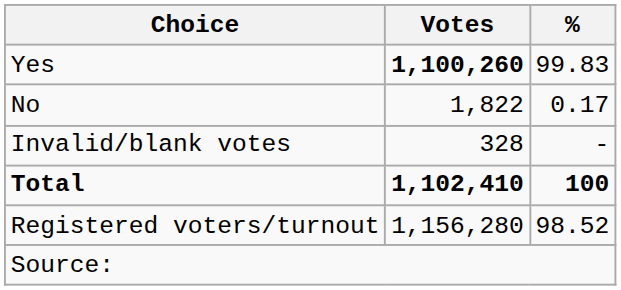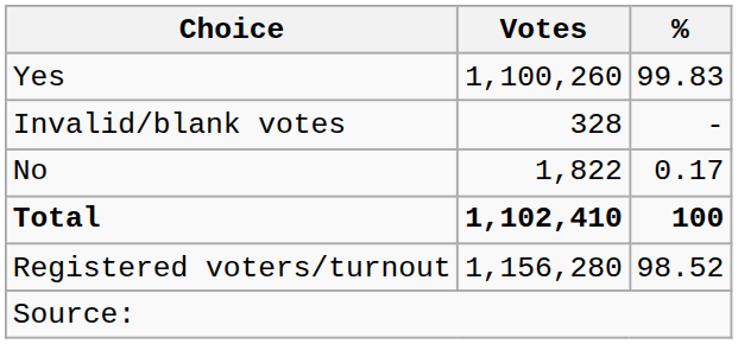Yes | Votes: bold -> normal
rows swapped: No <-> Invalid/blank votes
